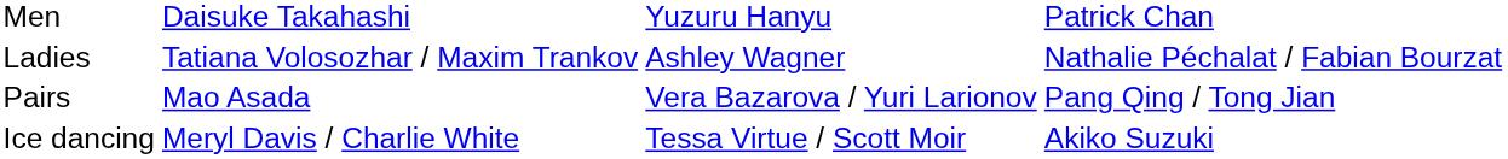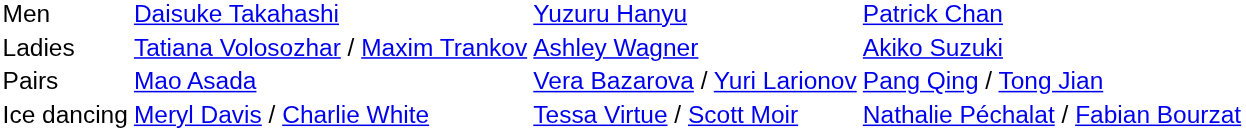Ladies | column 4: Nathalie Péchalat / Fabian Bourzat -> Akiko Suzuki
Ice dancing | column 4: Akiko Suzuki -> Nathalie Péchalat / Fabian Bourzat
